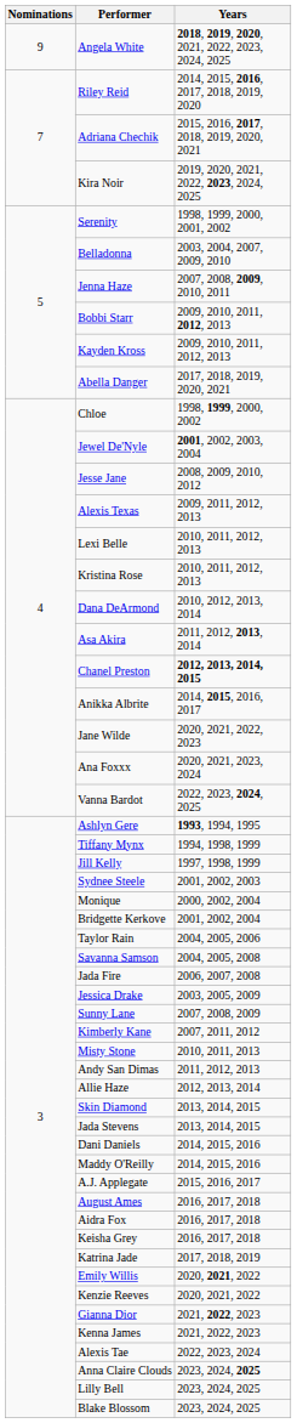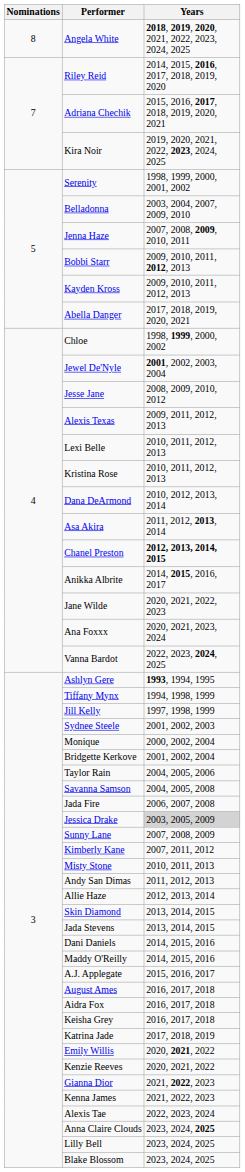Angela White | Nominations: 9 -> 8
Jessica Drake | Years: no background -> lightgrey background
